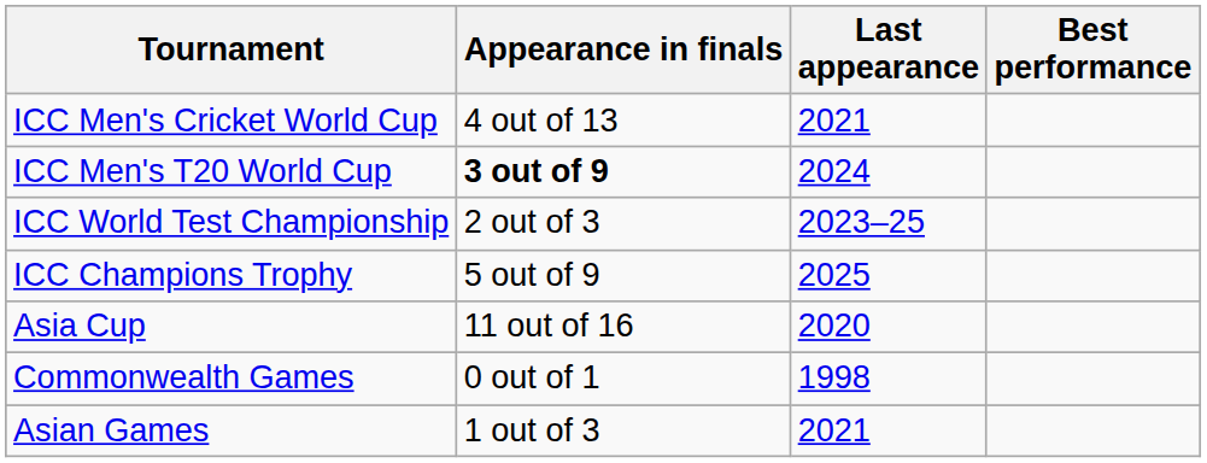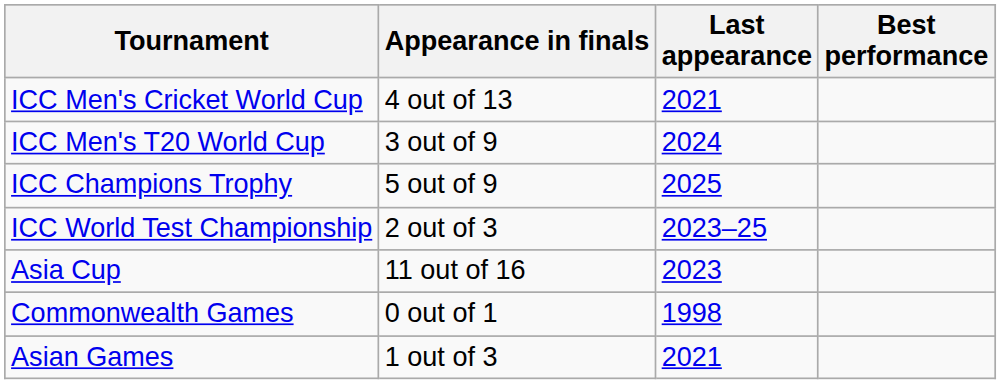ICC Men's T20 World Cup | Appearance in finals: bold -> normal
rows swapped: ICC Champions Trophy <-> ICC World Test Championship
Asia Cup | Last appearance: 2020 -> 2023
